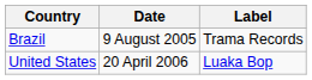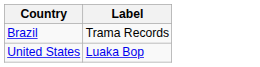- column: Date | 9 August 2005 | 20 April 2006
